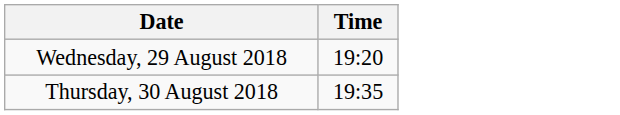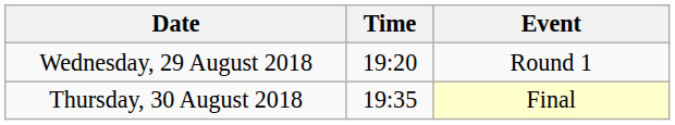+ column: Event | Round 1 | Final
